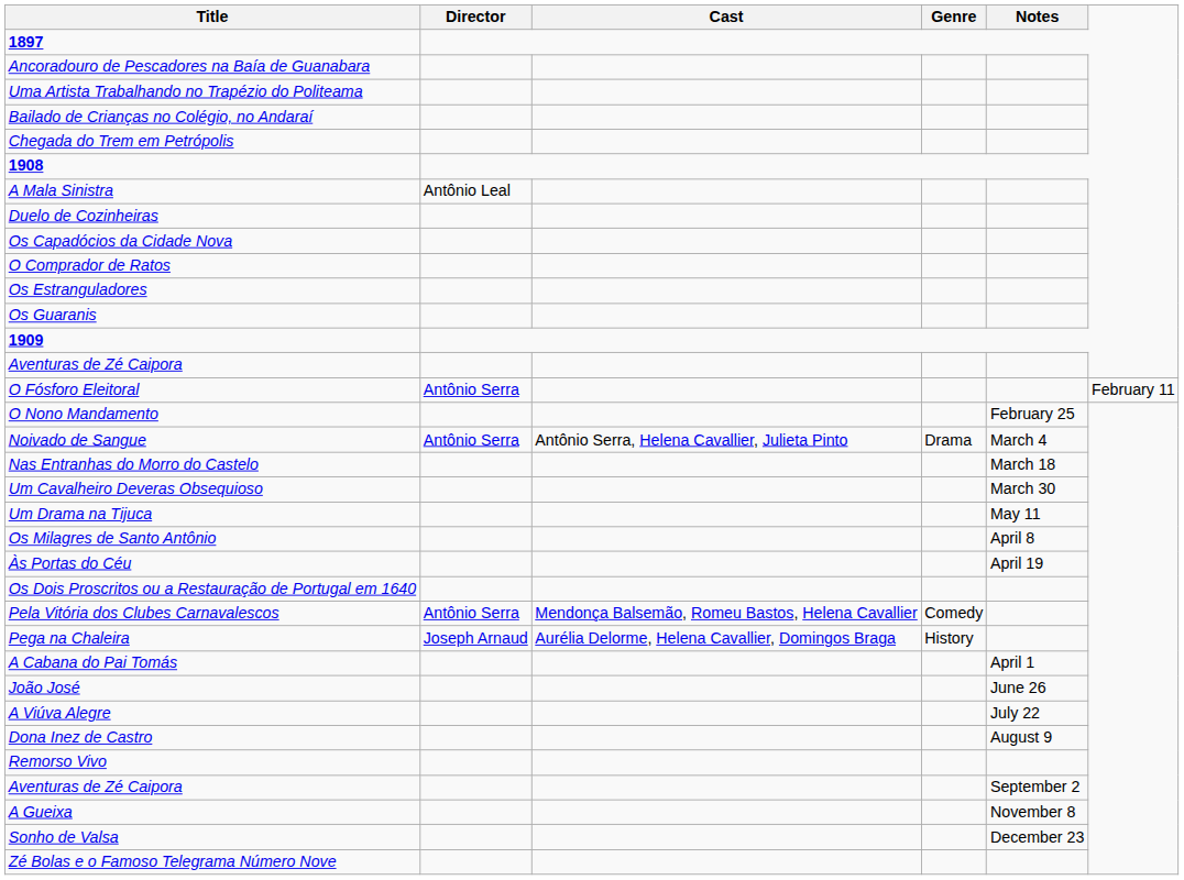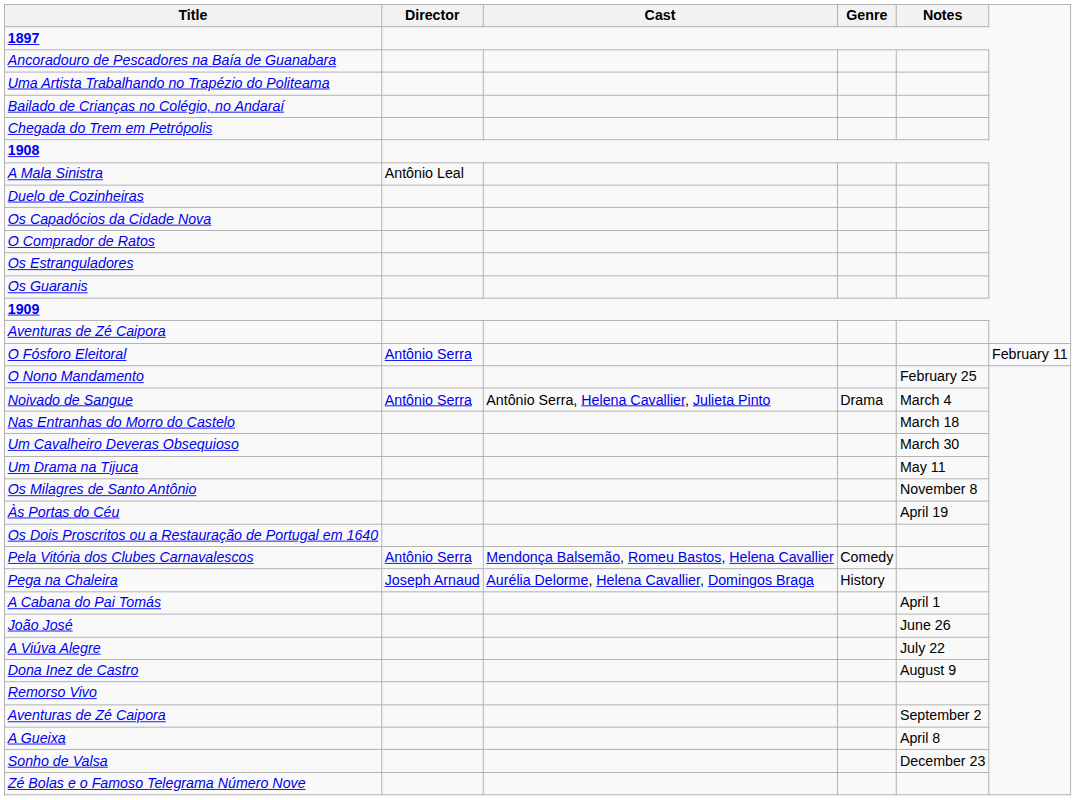Os Milagres de Santo Antônio | Notes: April 8 -> November 8
A Gueixa | Notes: November 8 -> April 8
